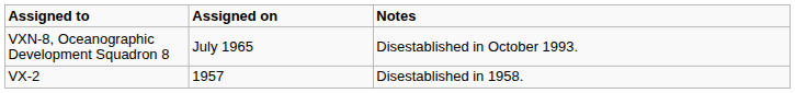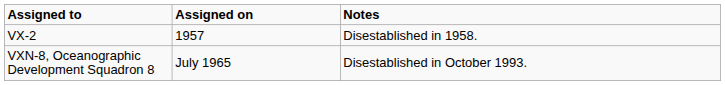rows swapped: VX-2 <-> VXN-8, Oceanographic Development Squadron 8
